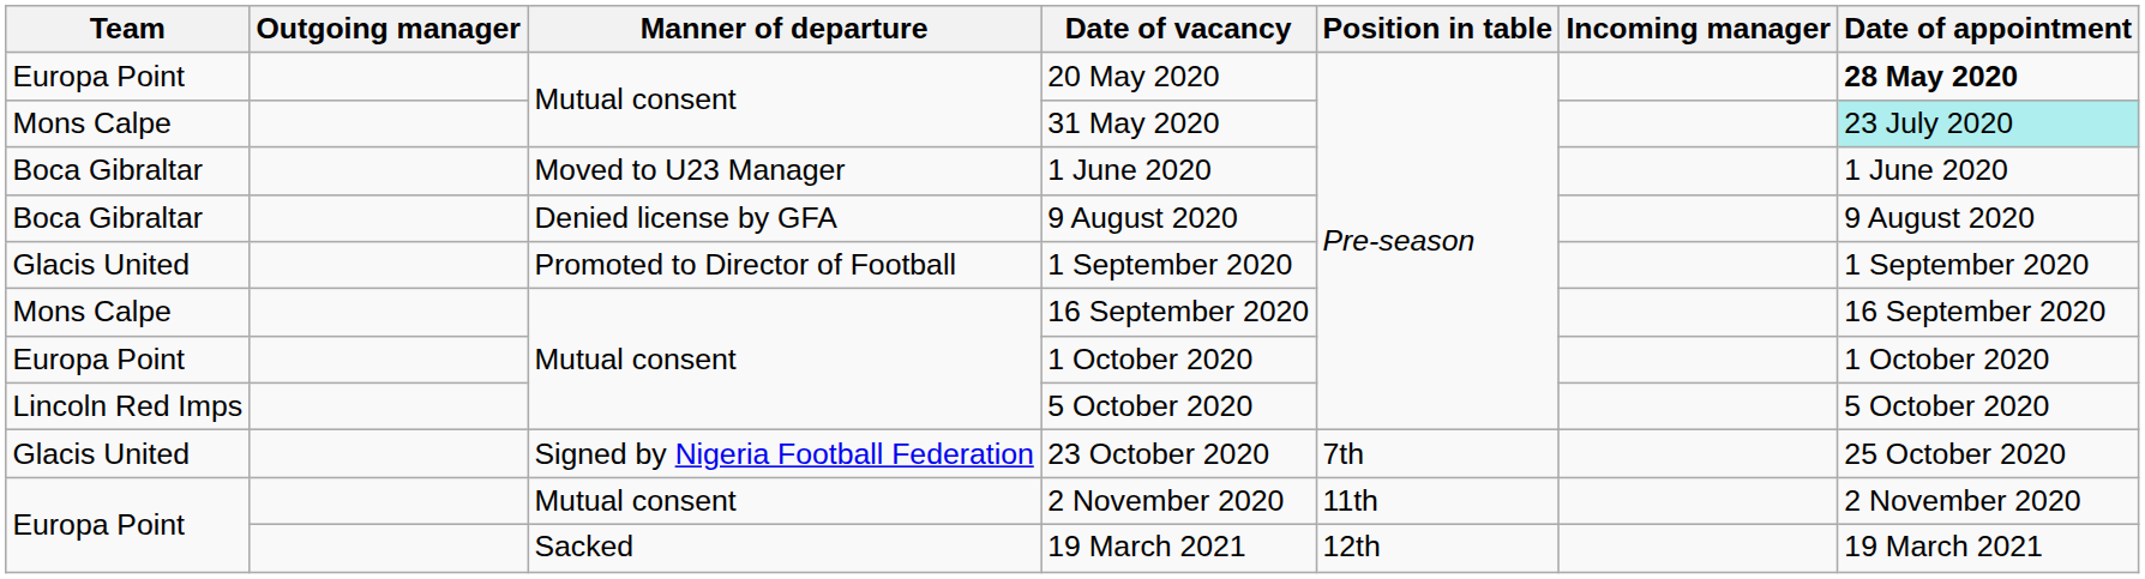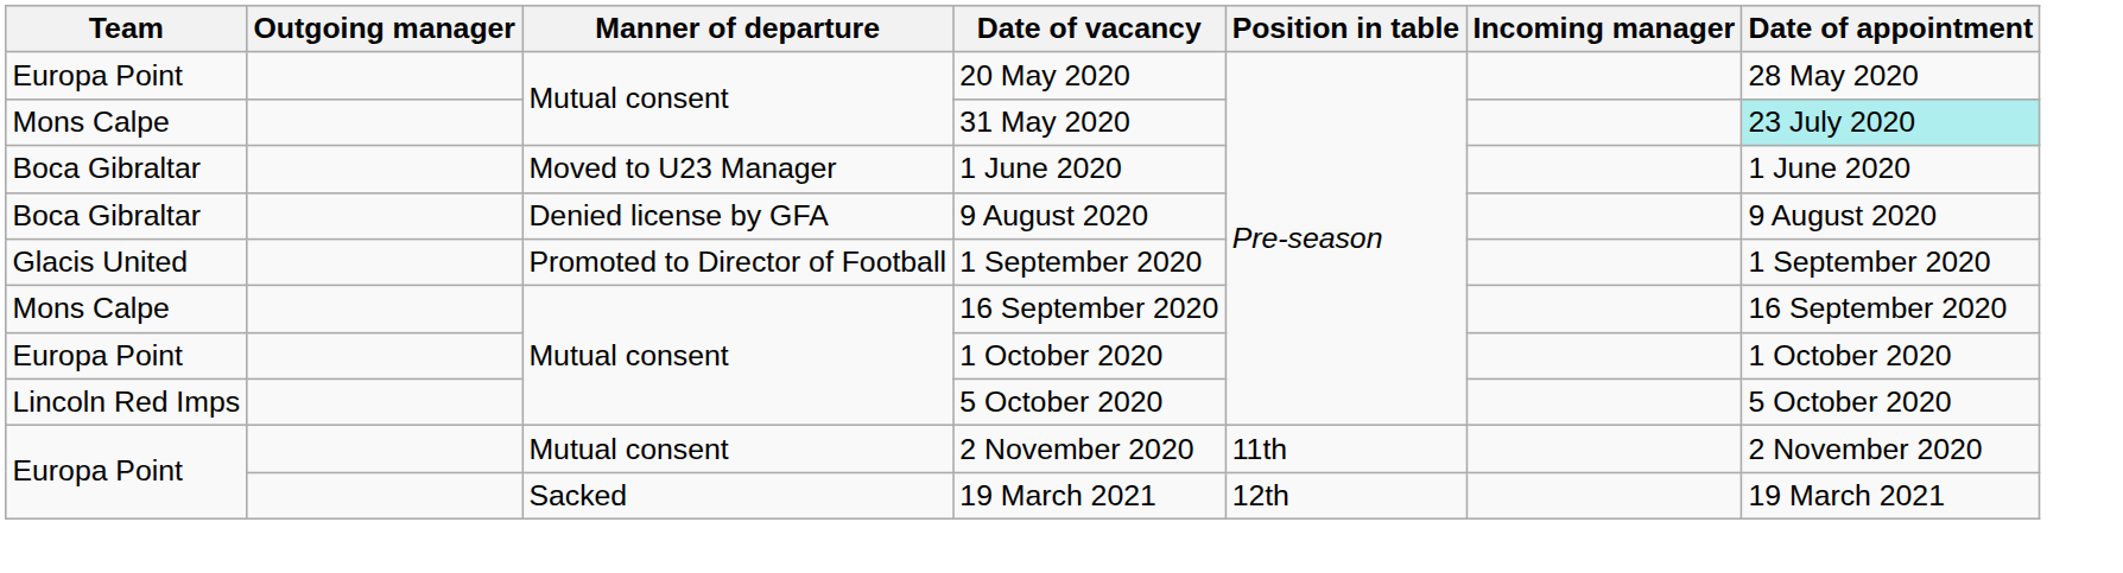20 May 2020 | Date of appointment: bold -> normal
- row: Glacis United | Signed by Nigeria Football Federation | 23 October 2020 | 7th | 25 October 2020
